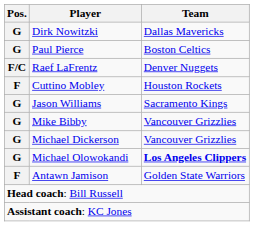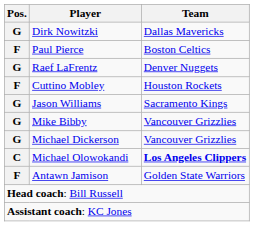Paul Pierce | Pos.: G -> F
Raef LaFrentz | Pos.: F/C -> G
Michael Olowokandi | Pos.: G -> C
